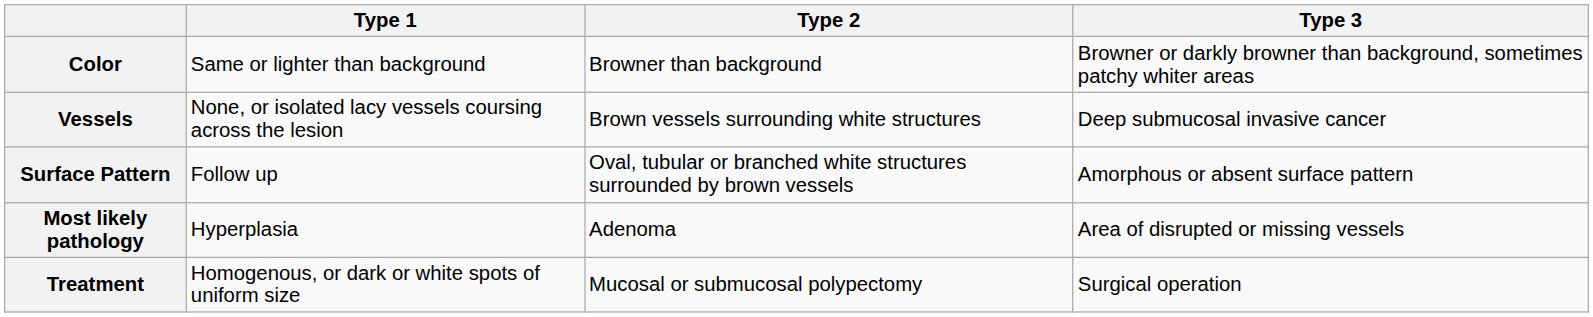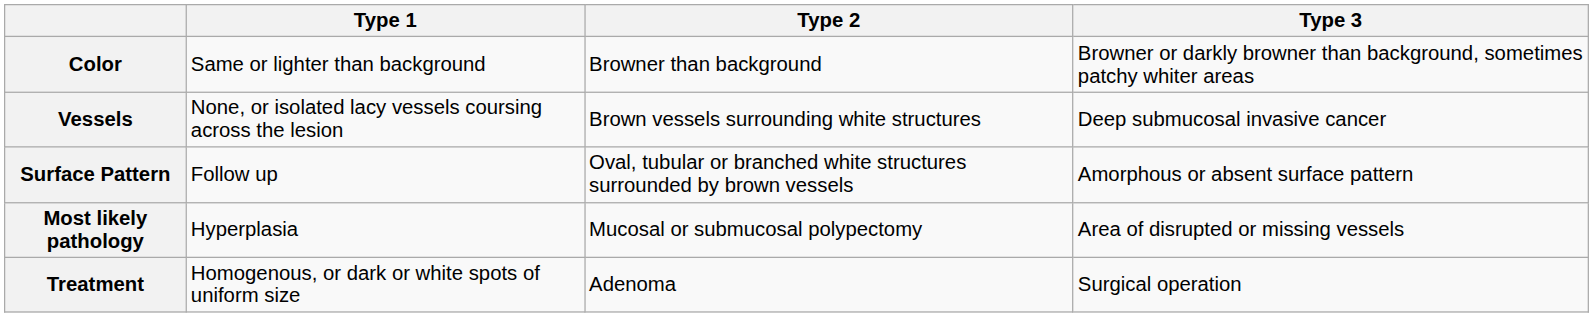Most likely pathology | Type 2: Adenoma -> Mucosal or submucosal polypectomy
Treatment | Type 2: Mucosal or submucosal polypectomy -> Adenoma
